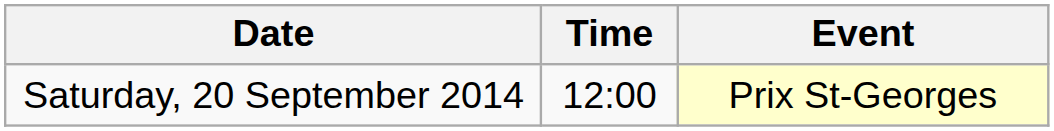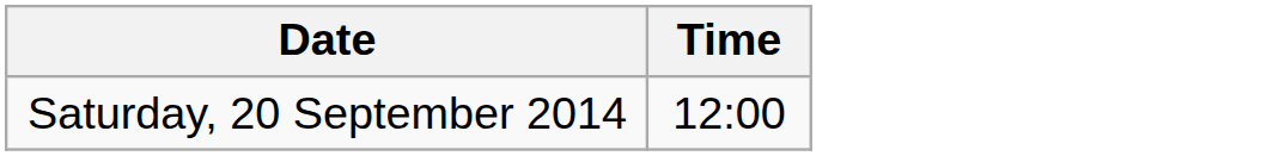- column: Event | Prix St-Georges
